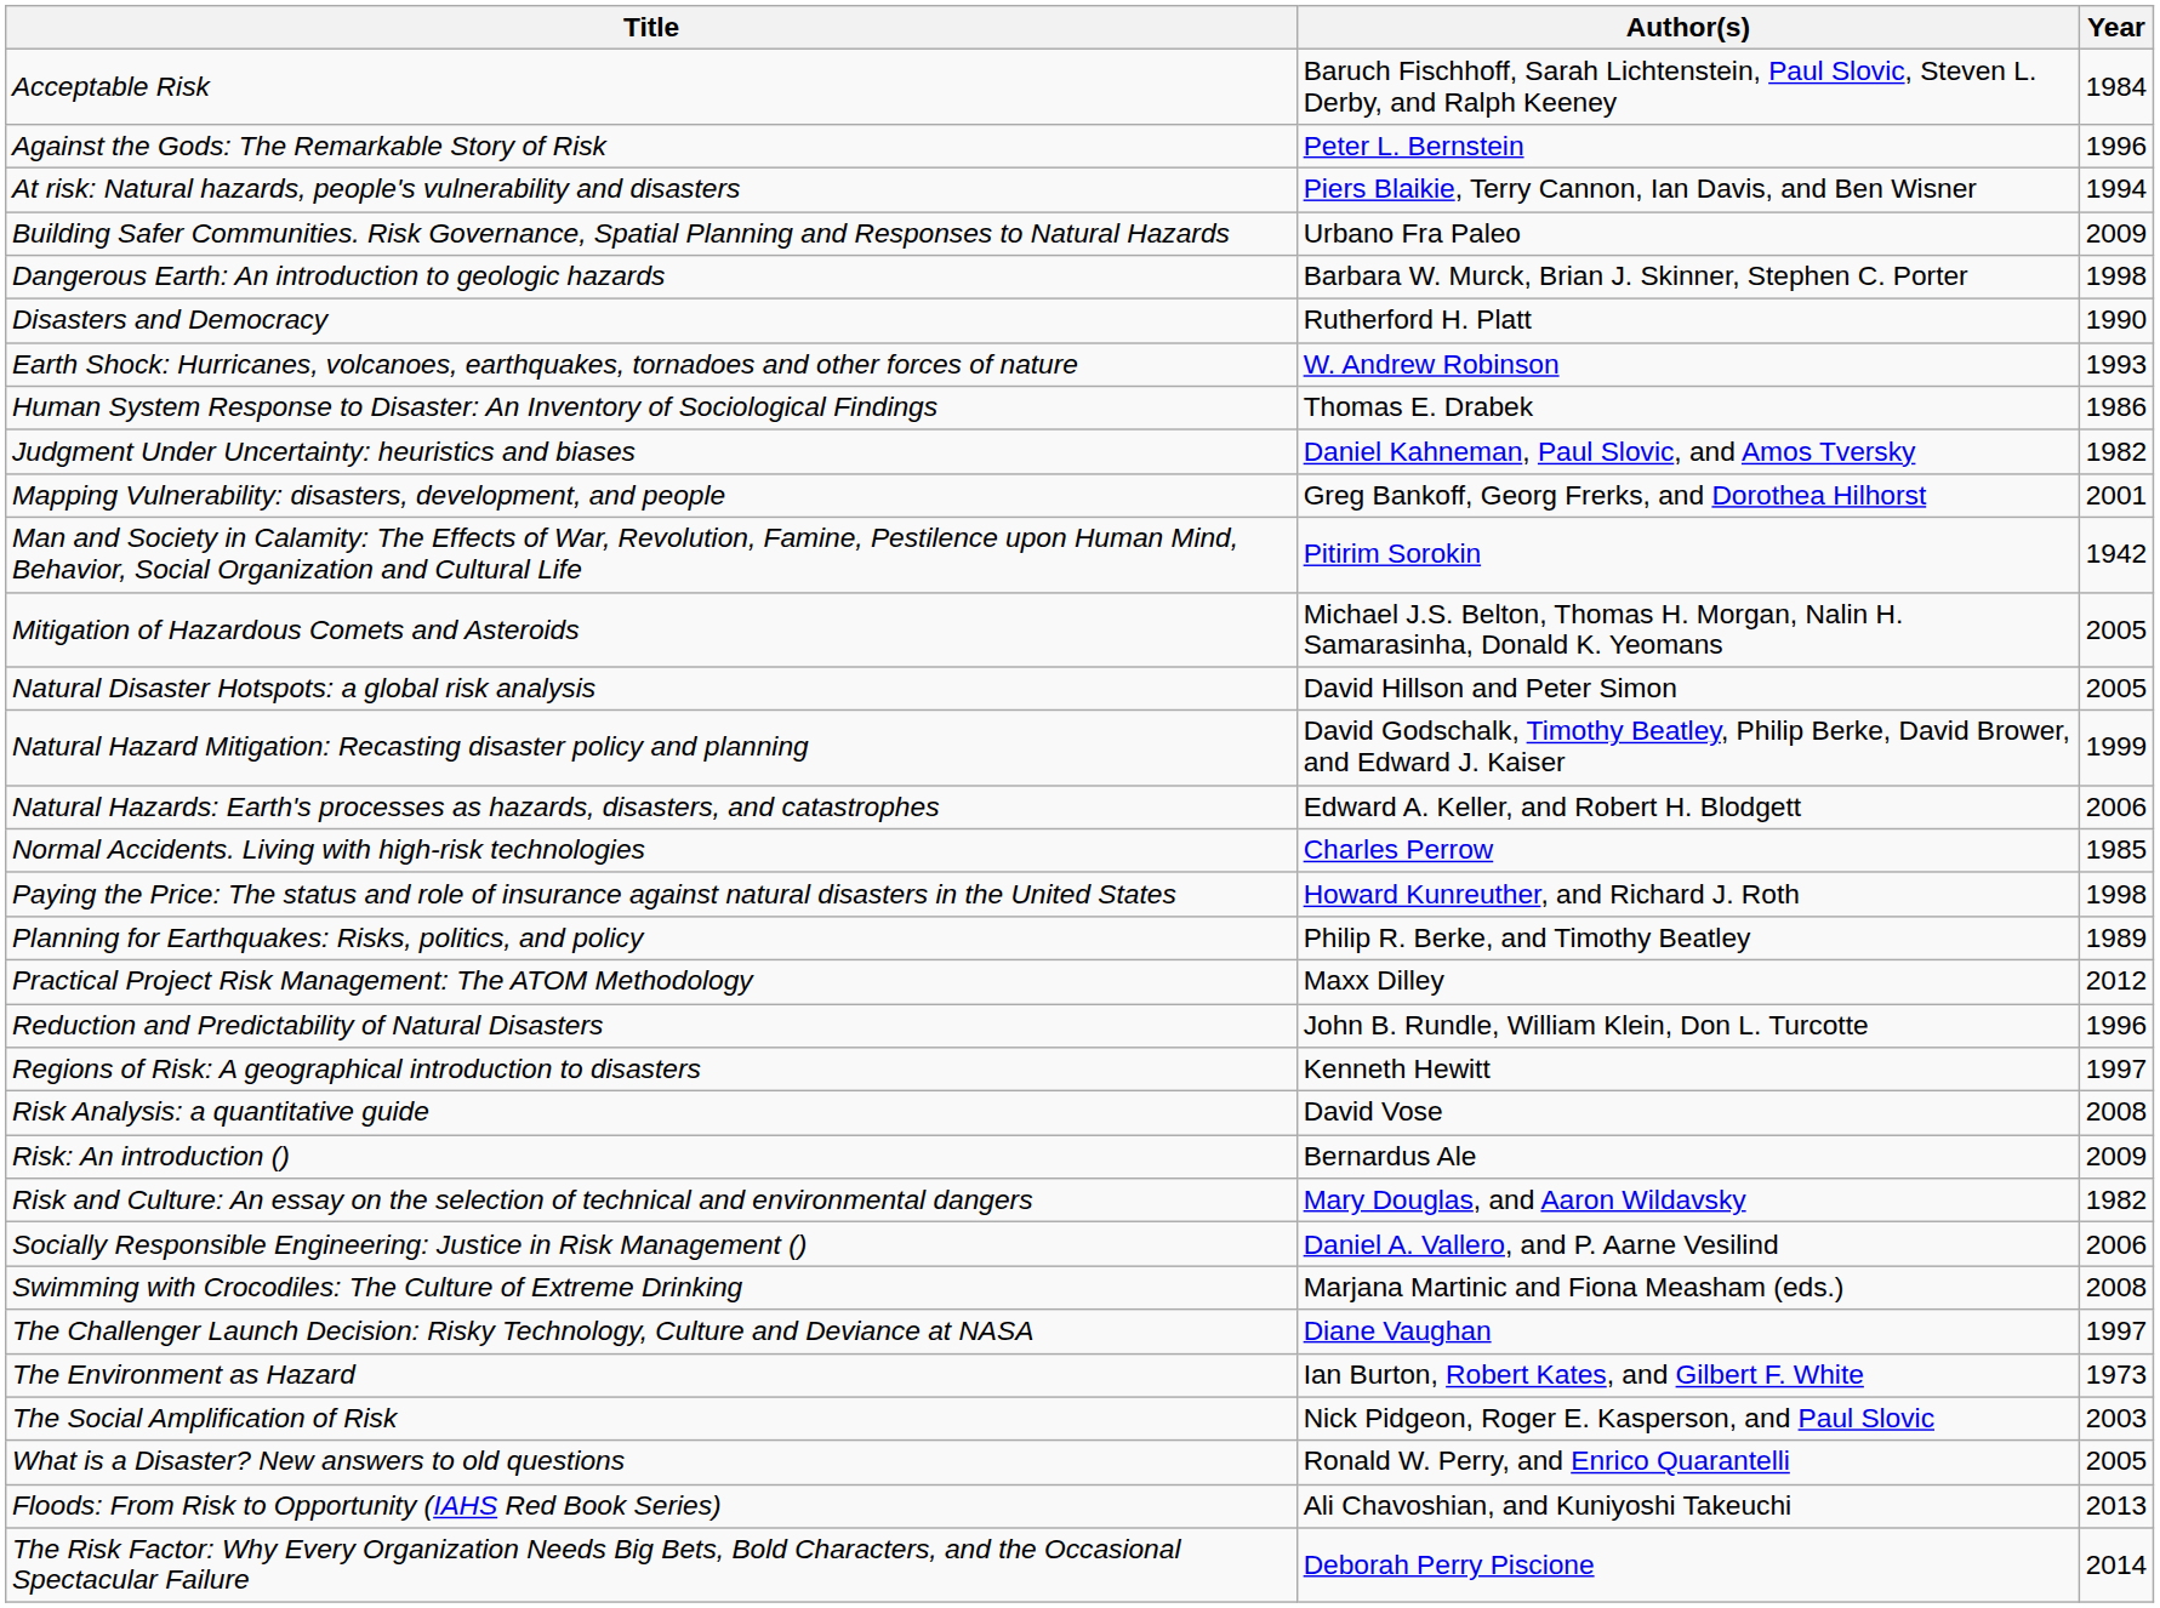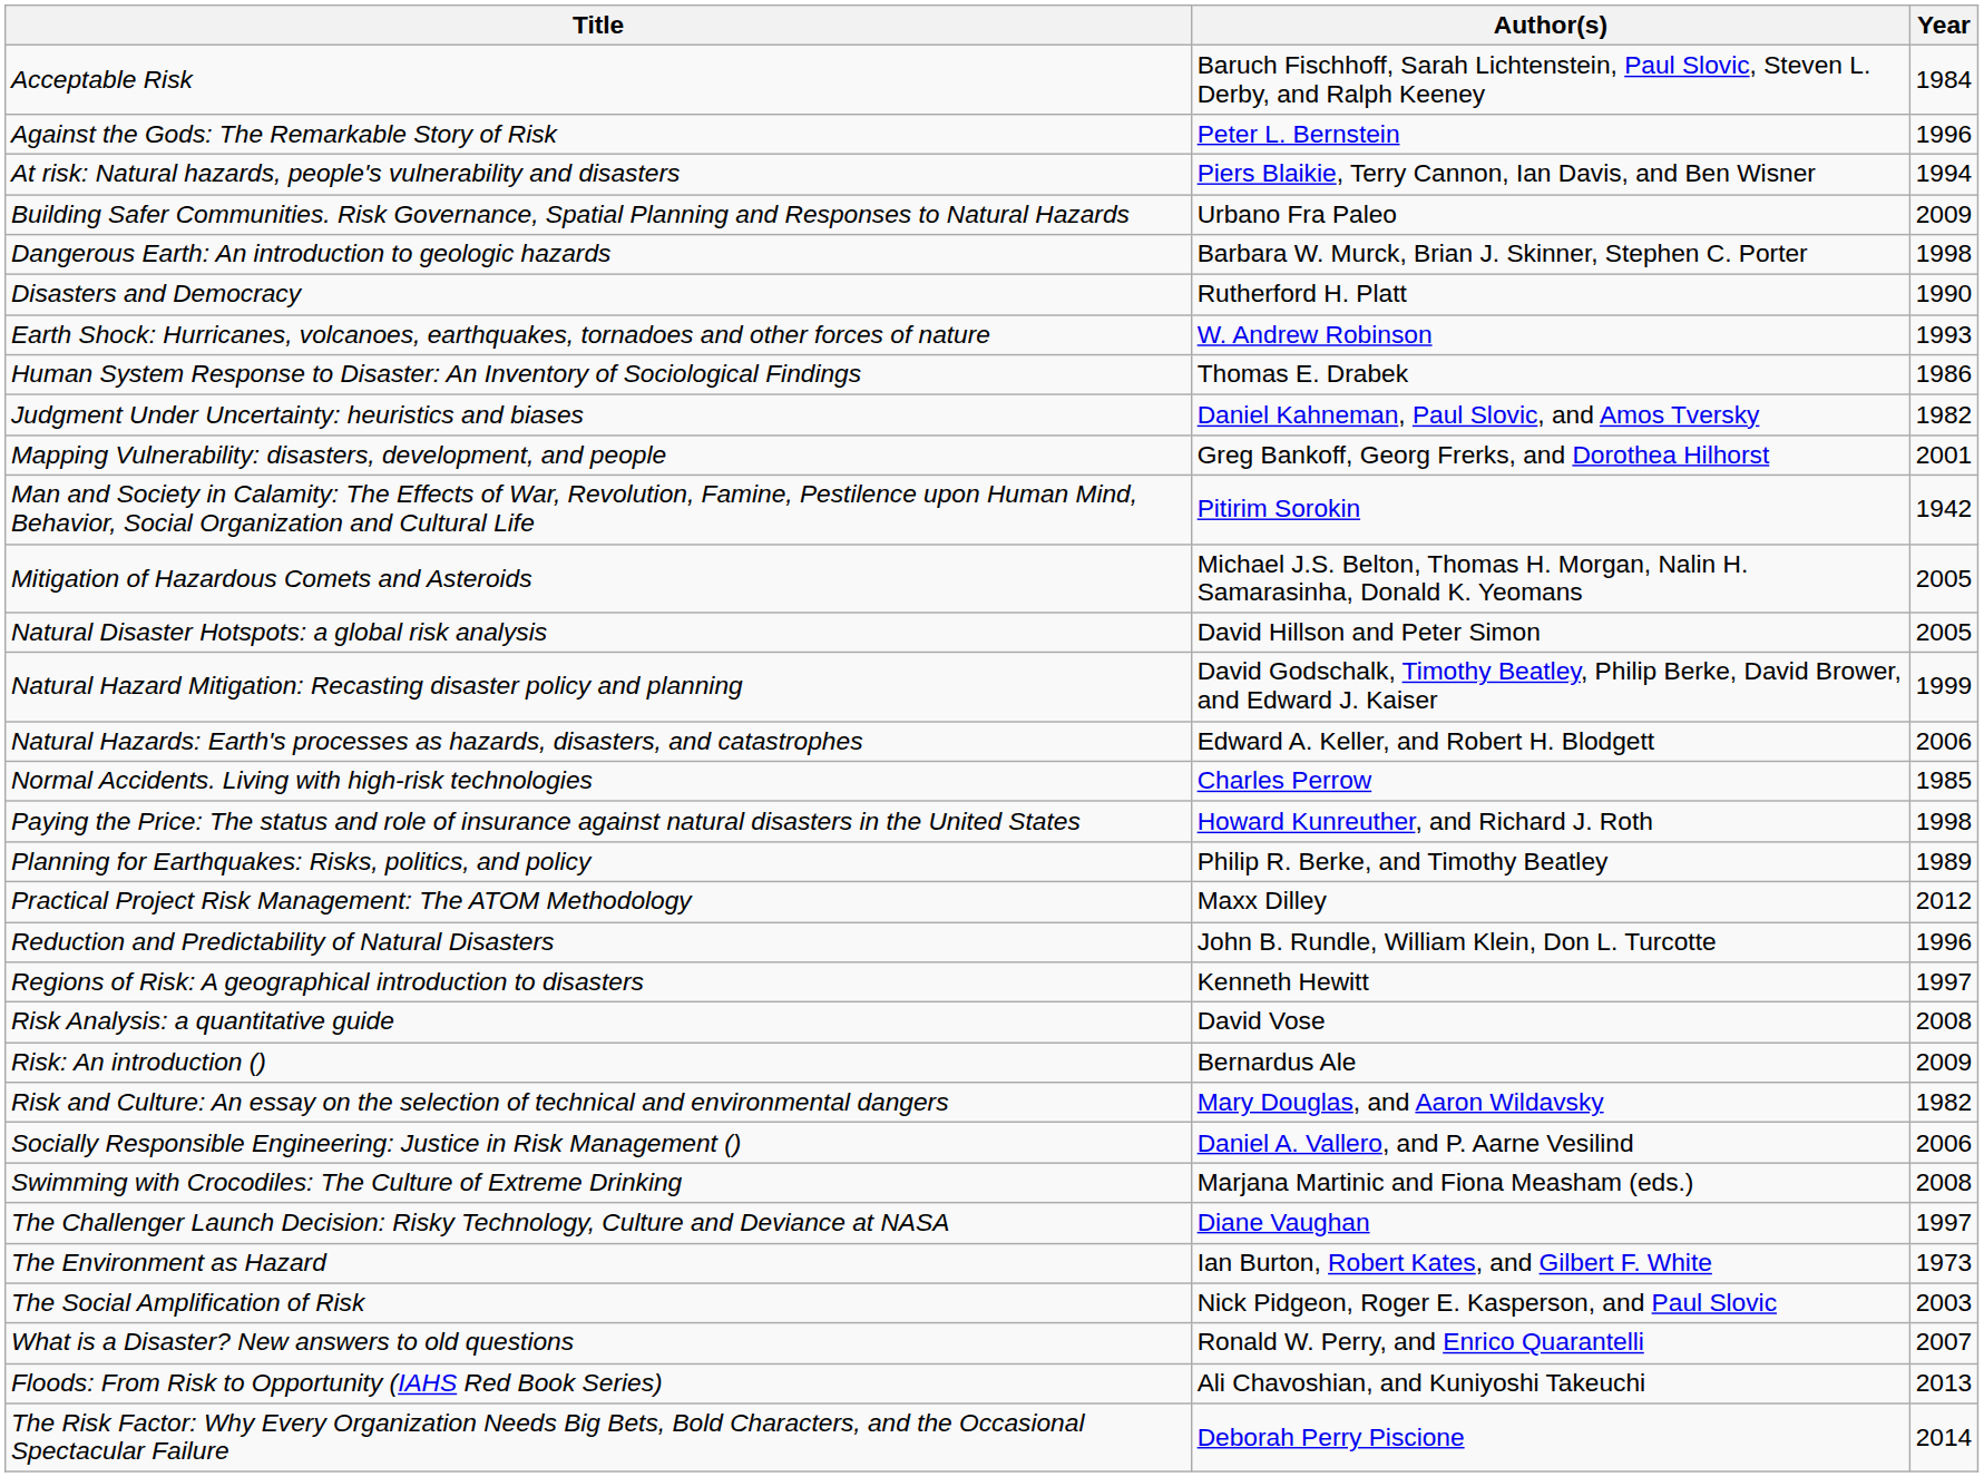What is a Disaster? New answers to old questions | Year: 2005 -> 2007
